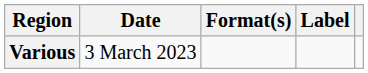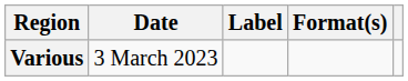columns swapped: Format(s) <-> Label
